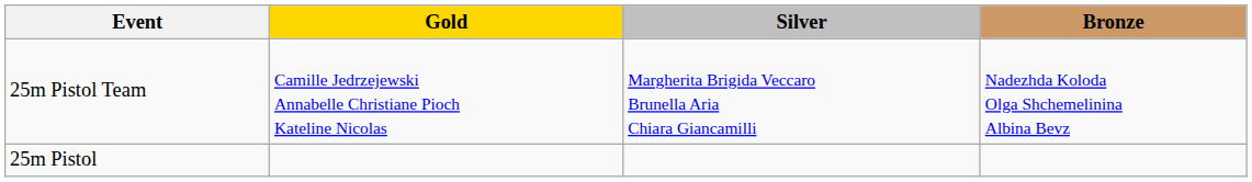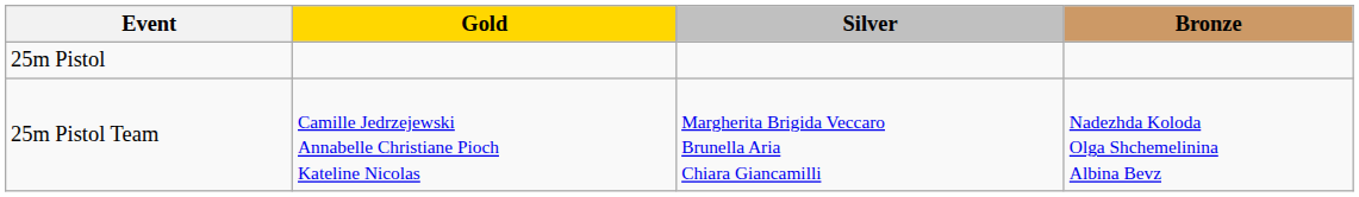rows swapped: 25m Pistol <-> 25m Pistol Team
